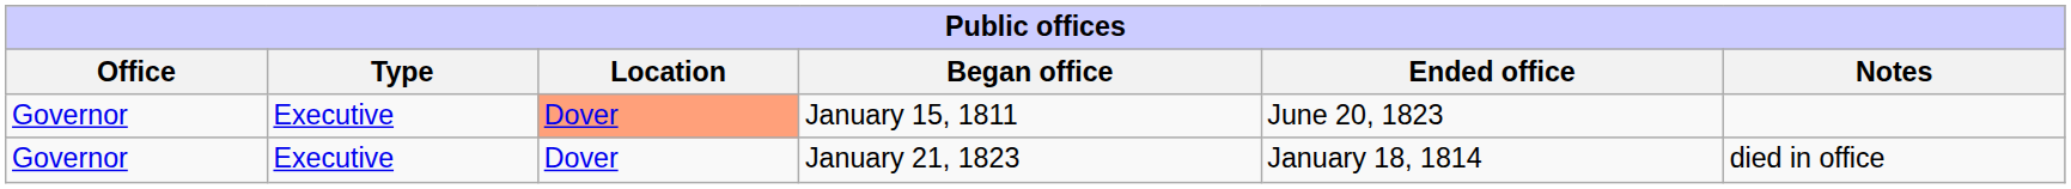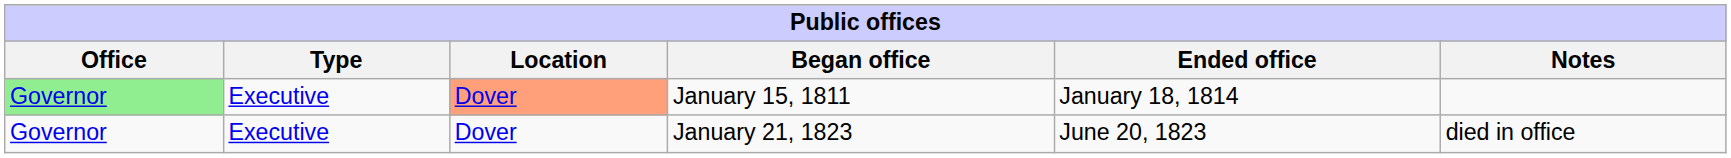January 15, 1811 | Office: no background -> lightgreen background
January 15, 1811 | Ended office: June 20, 1823 -> January 18, 1814
January 21, 1823 | Ended office: January 18, 1814 -> June 20, 1823
